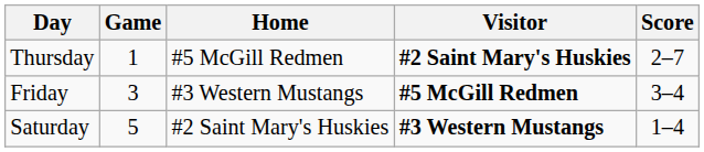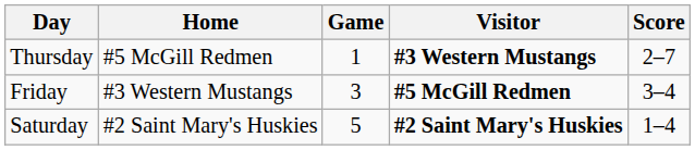columns swapped: Game <-> Home
Thursday | Visitor: #2 Saint Mary's Huskies -> #3 Western Mustangs
Saturday | Visitor: #3 Western Mustangs -> #2 Saint Mary's Huskies
